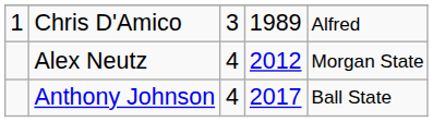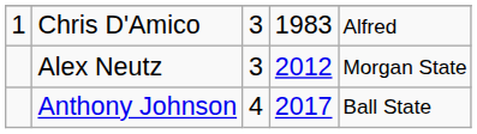Chris D'Amico | column 4: 1989 -> 1983
Alex Neutz | column 3: 4 -> 3
